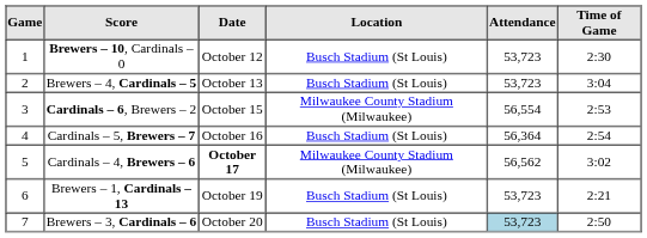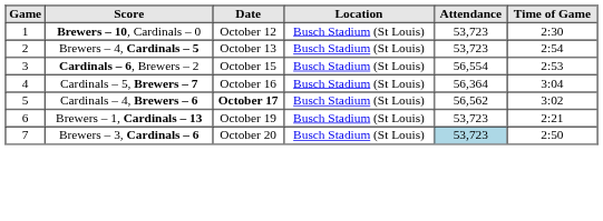Brewers – 4, Cardinals – 5 | Time of Game: 3:04 -> 2:54
Cardinals – 6, Brewers – 2 | Location: Milwaukee County Stadium (Milwaukee) -> Busch Stadium (St Louis)
Cardinals – 5, Brewers – 7 | Time of Game: 2:54 -> 3:04
Cardinals – 4, Brewers – 6 | Location: Milwaukee County Stadium (Milwaukee) -> Busch Stadium (St Louis)
